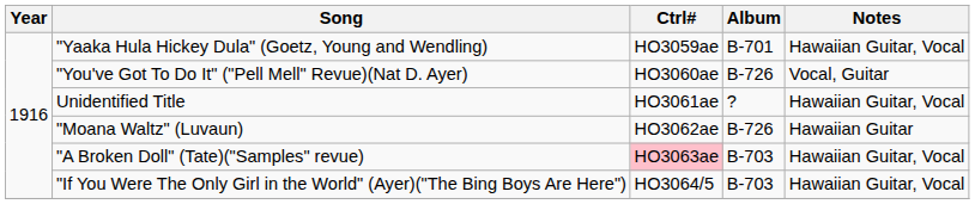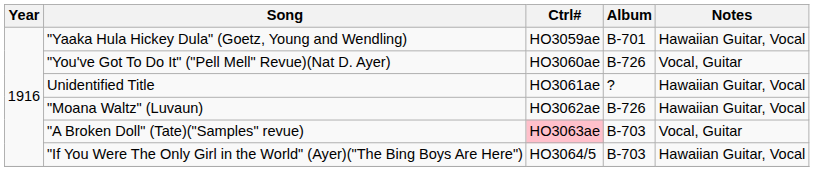"Moana Waltz" (Luvaun) | Notes: Hawaiian Guitar -> Hawaiian Guitar, Vocal
"A Broken Doll" (Tate)("Samples" revue) | Notes: Hawaiian Guitar, Vocal -> Vocal, Guitar
